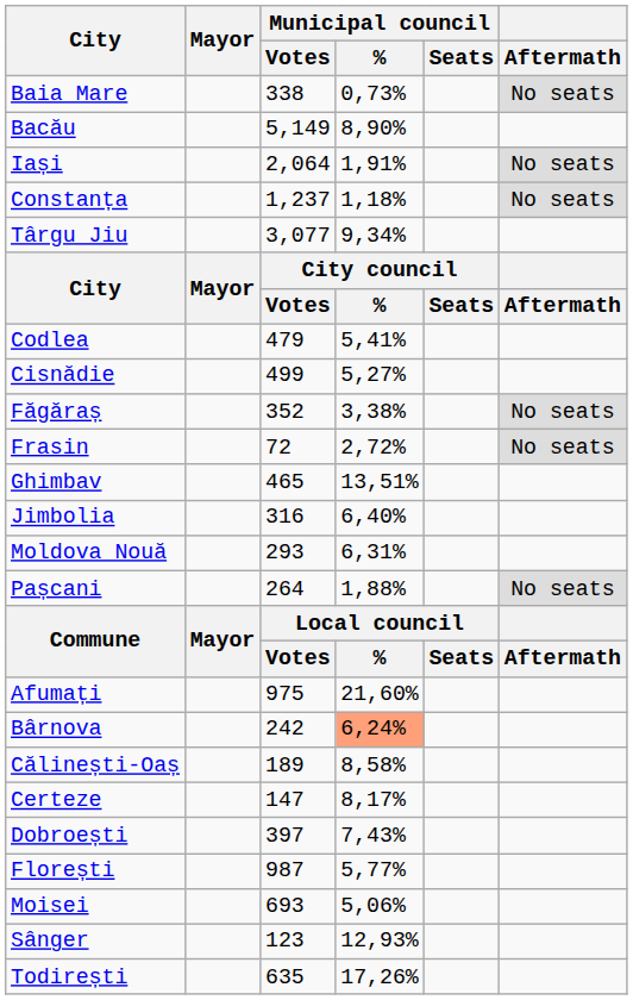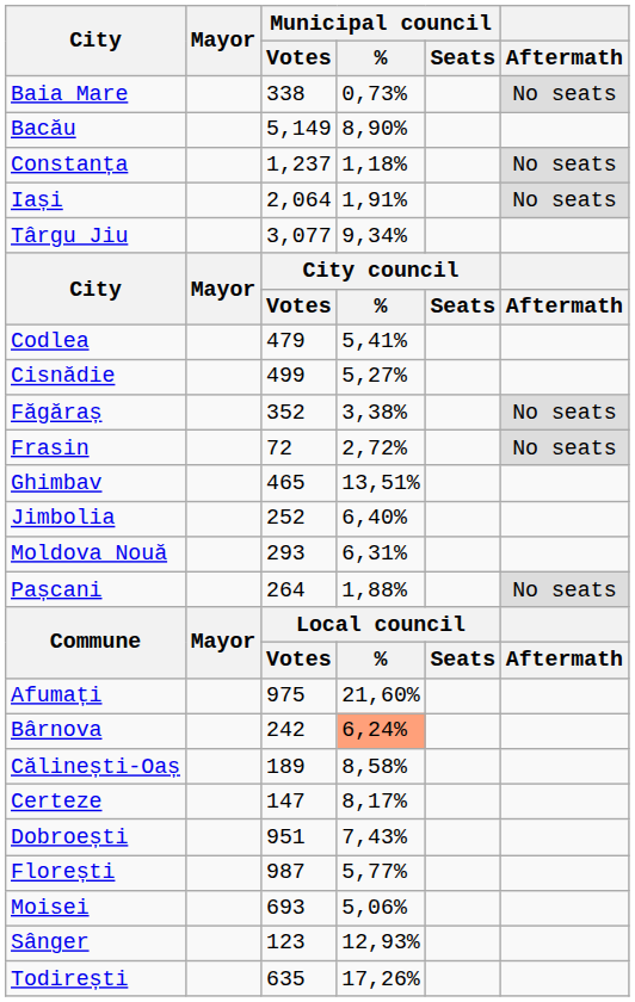rows swapped: Constanța <-> Iași
Jimbolia | Municipal council / Votes: 316 -> 252
Dobroești | Municipal council / Votes: 397 -> 951
